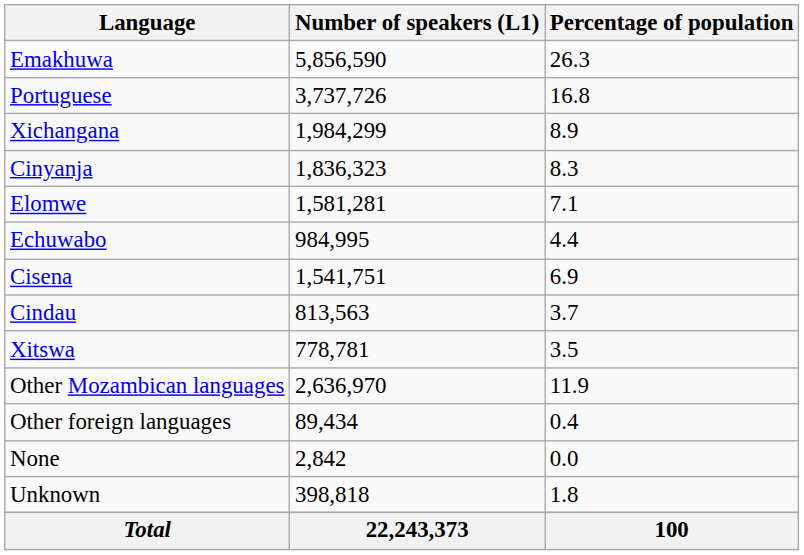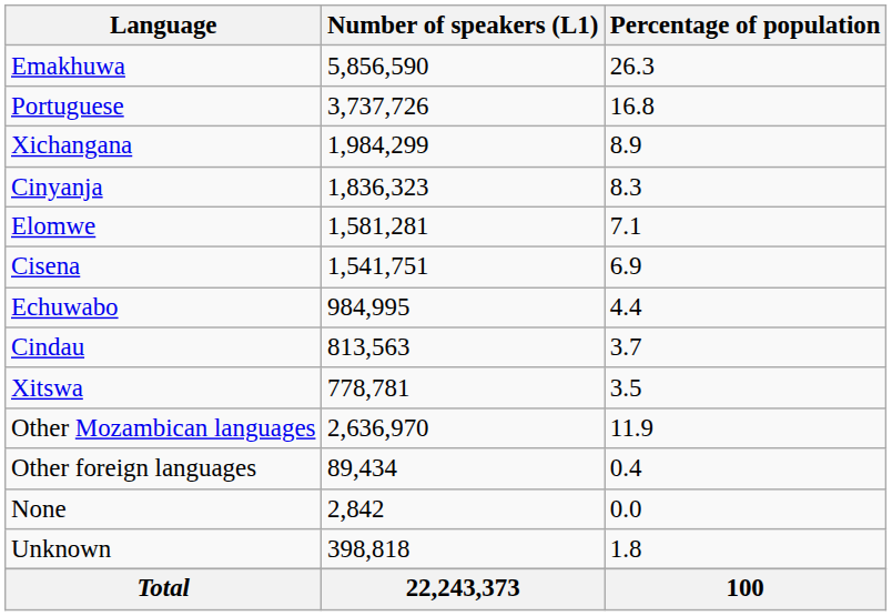rows swapped: Cisena <-> Echuwabo
